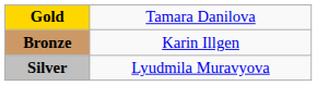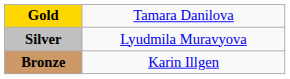rows swapped: Silver <-> Bronze
